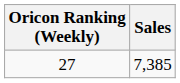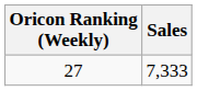27 | Sales: 7,385 -> 7,333
